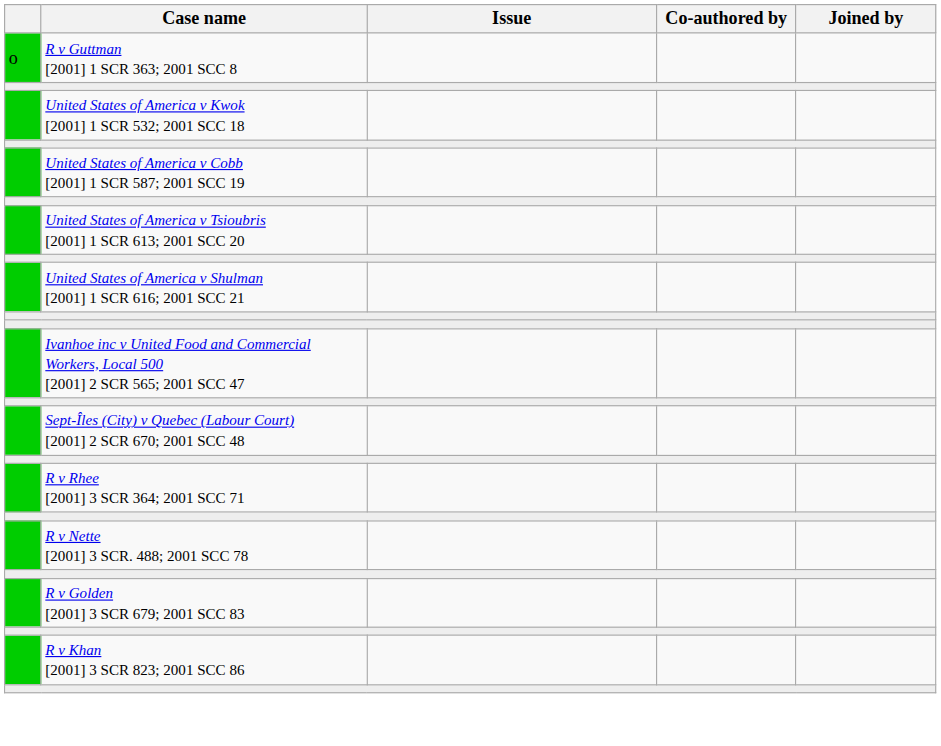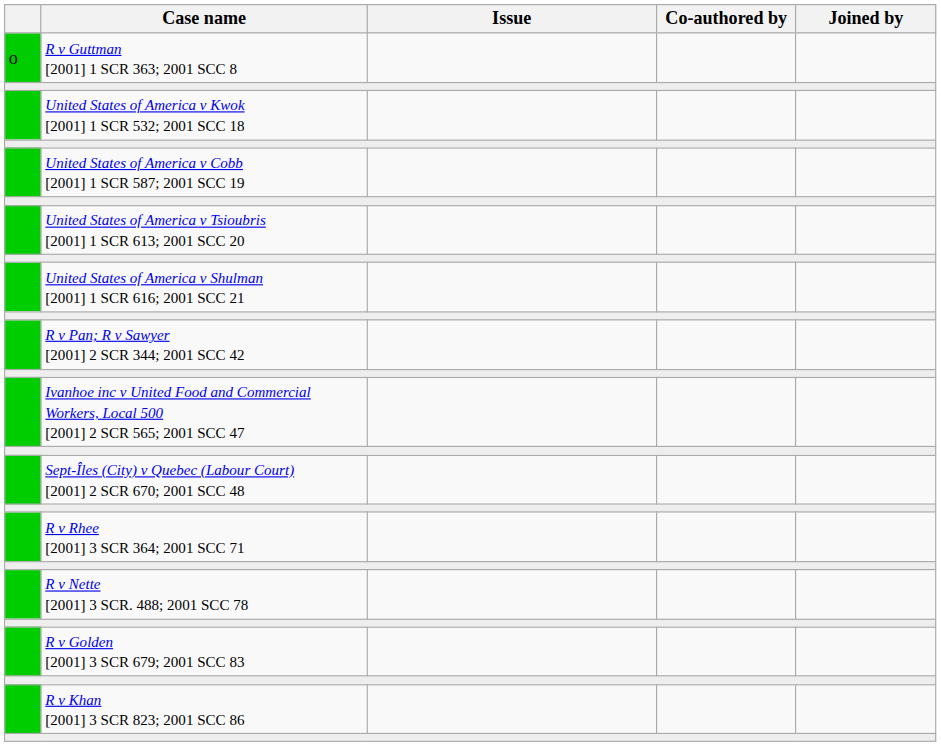+ row: R v Pan; R v Sawyer [2001] 2 SCR 344; 2001 SCC 42
